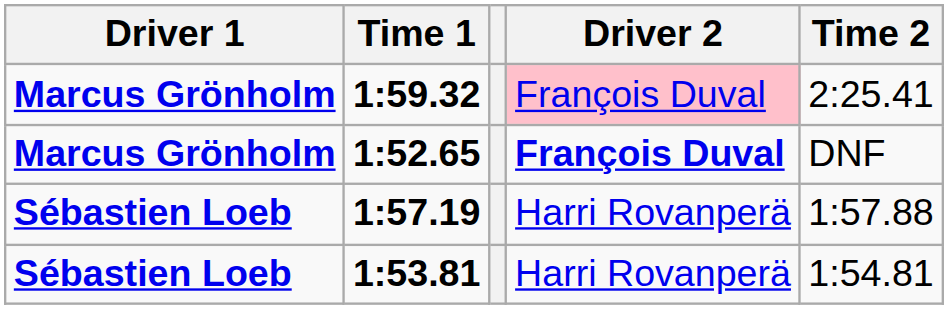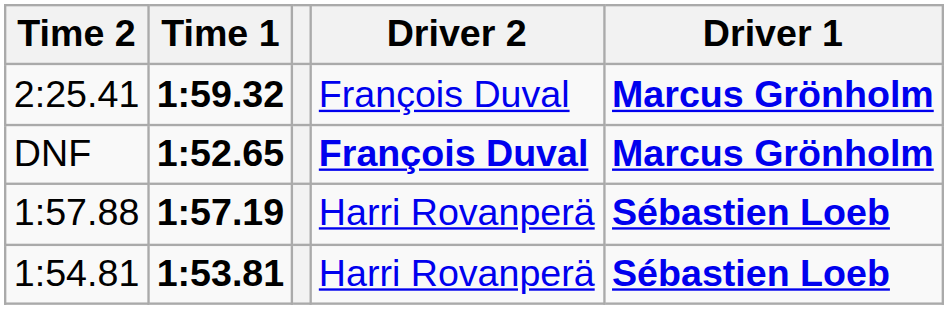columns swapped: Driver 1 <-> Time 2
1:59.32 | Driver 2: pink background -> no background
